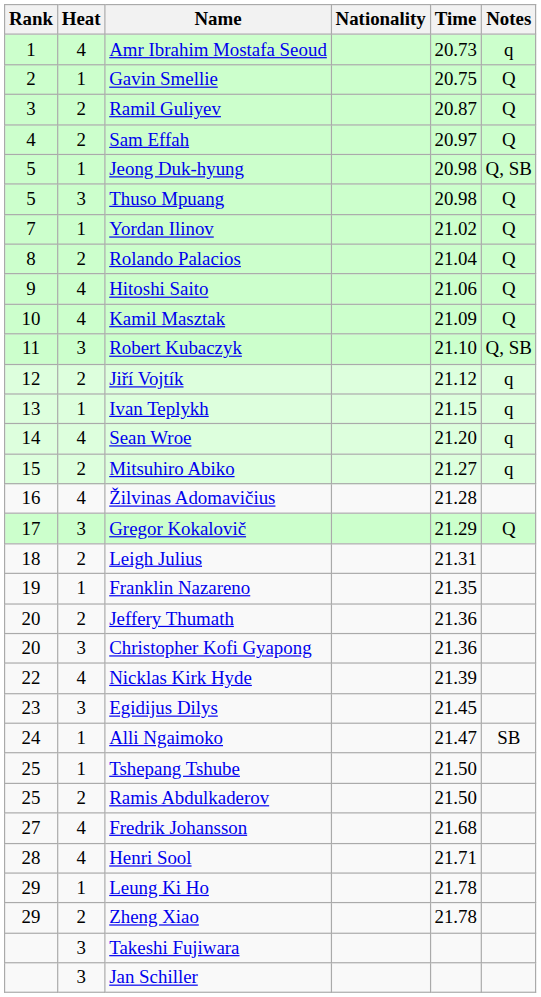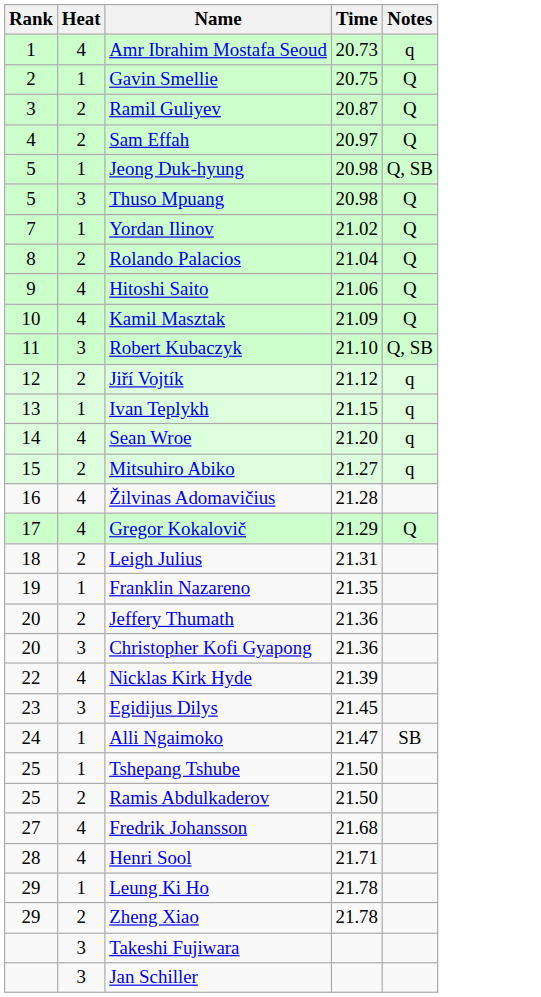- column: Nationality
Gregor Kokalovič | Heat: 3 -> 4
